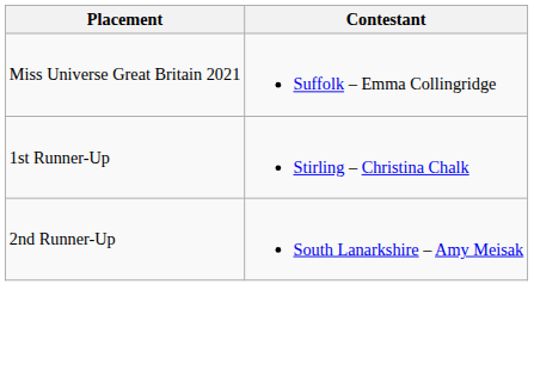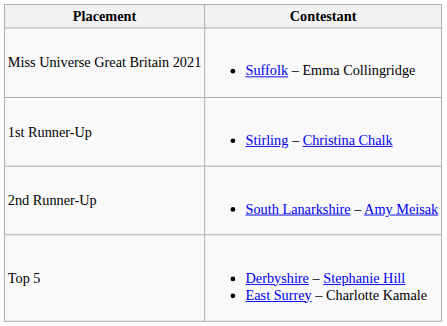+ row: Top 5 | Derbyshire – Stephanie Hill East Surrey – Charlotte Kamale
